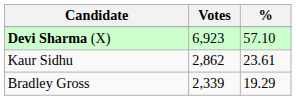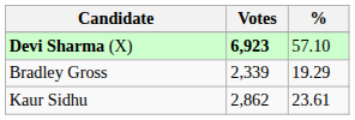Devi Sharma (X) | Votes: normal -> bold
rows swapped: Kaur Sidhu <-> Bradley Gross
